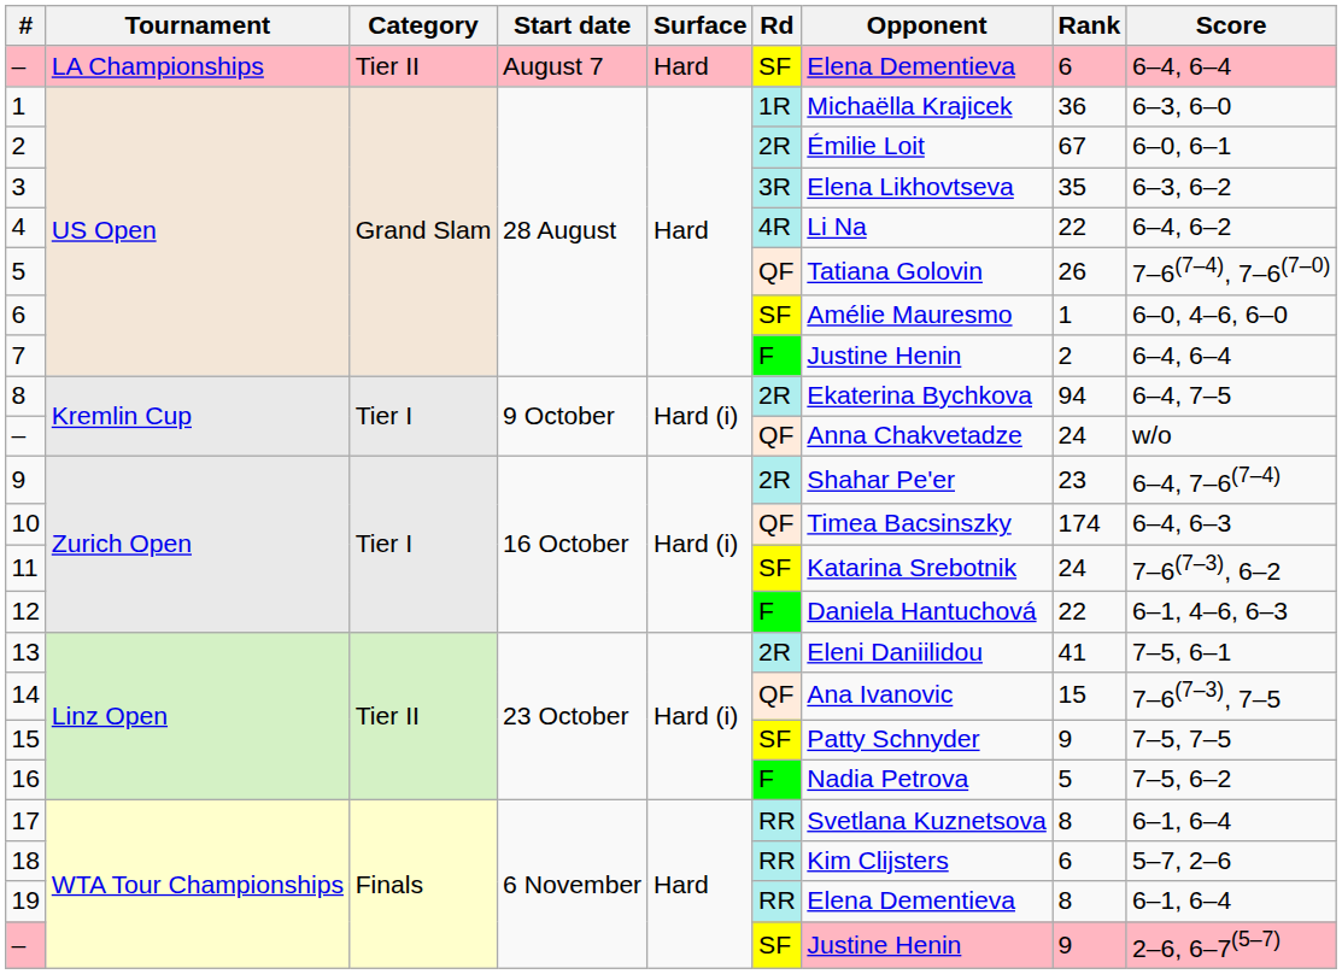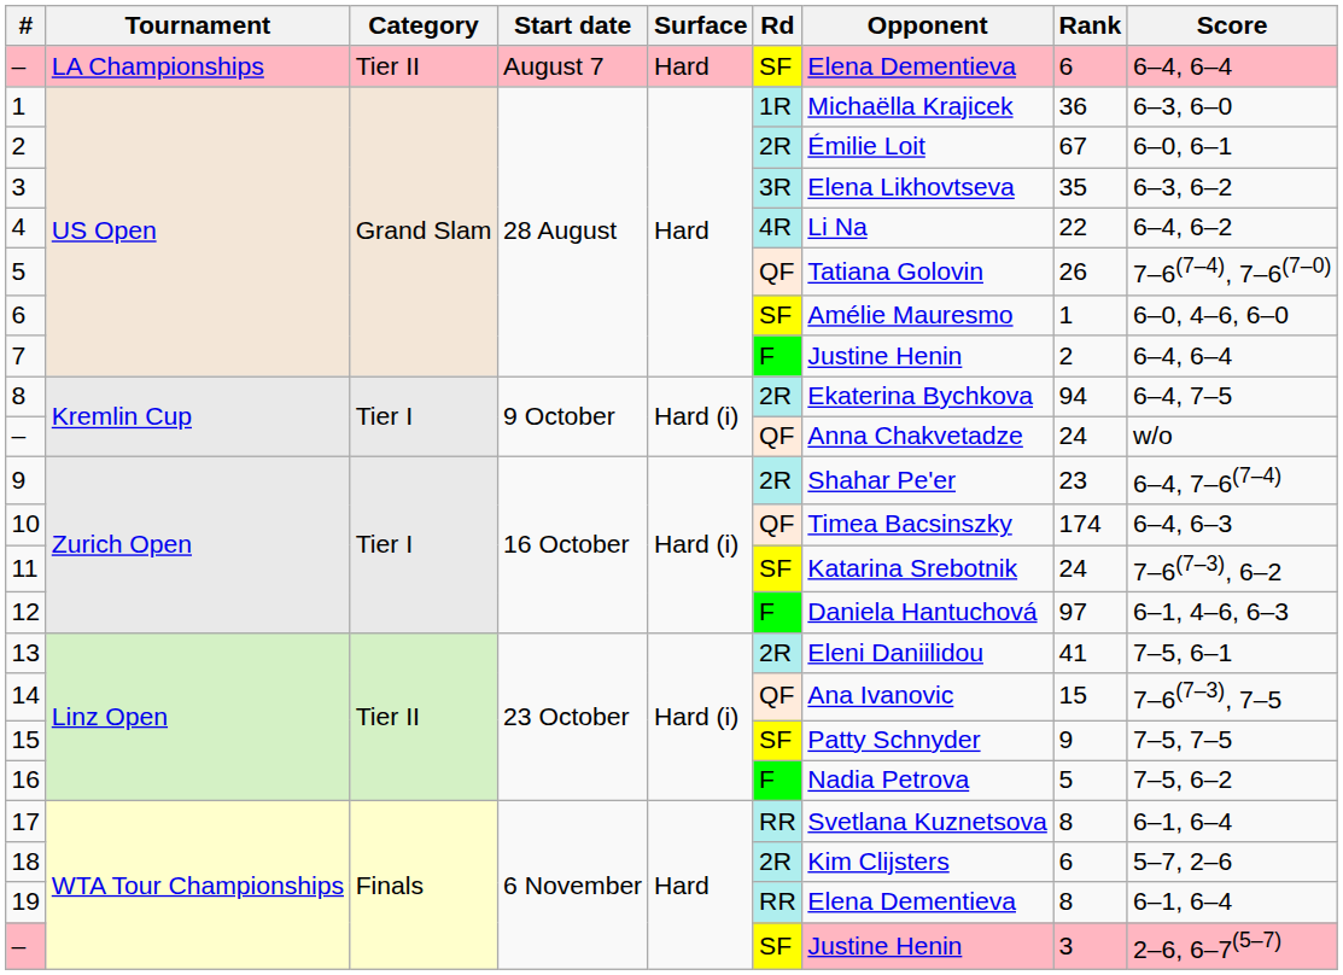12 | Rank: 22 -> 97
18 | Rd: RR -> 2R
– / WTA Tour Championships | Rank: 9 -> 3
